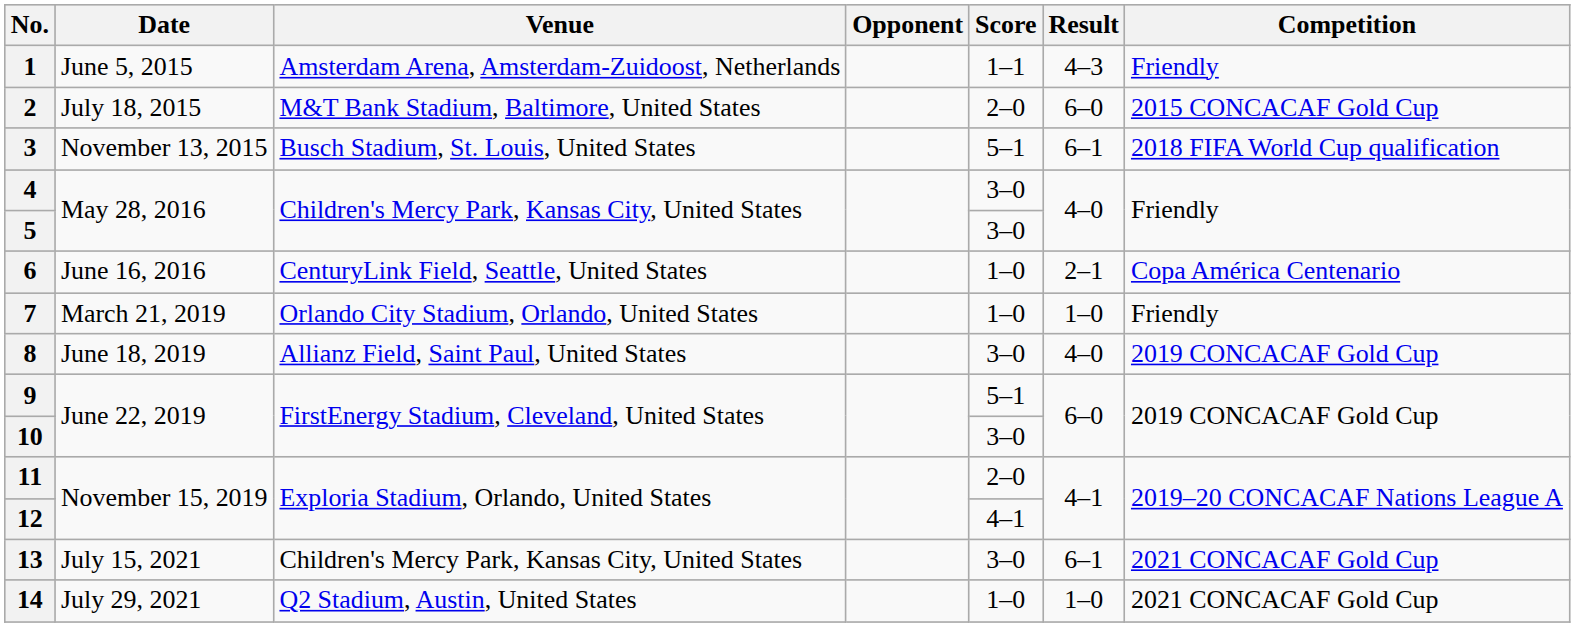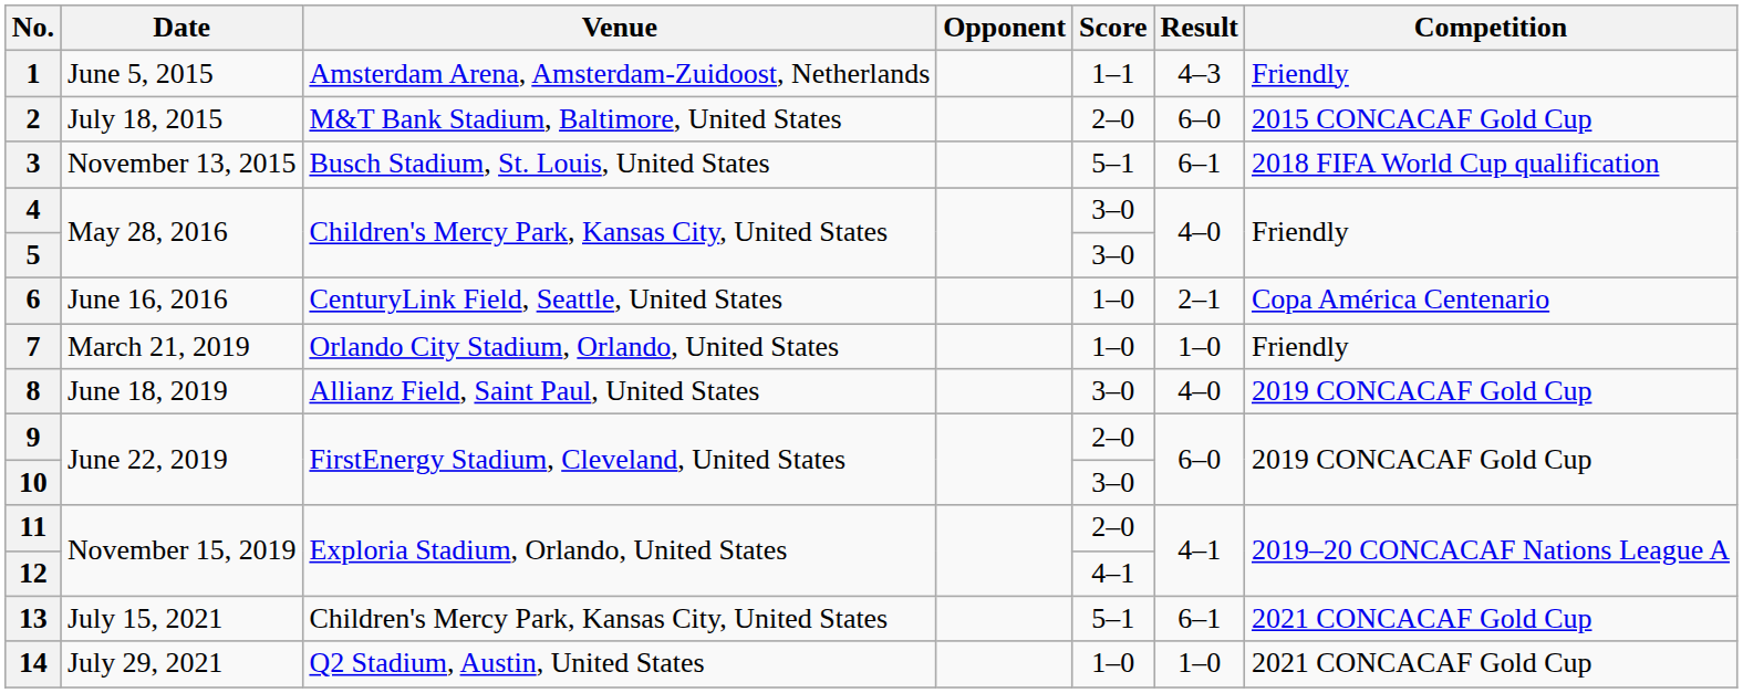9 | Score: 5–1 -> 2–0
13 | Score: 3–0 -> 5–1
